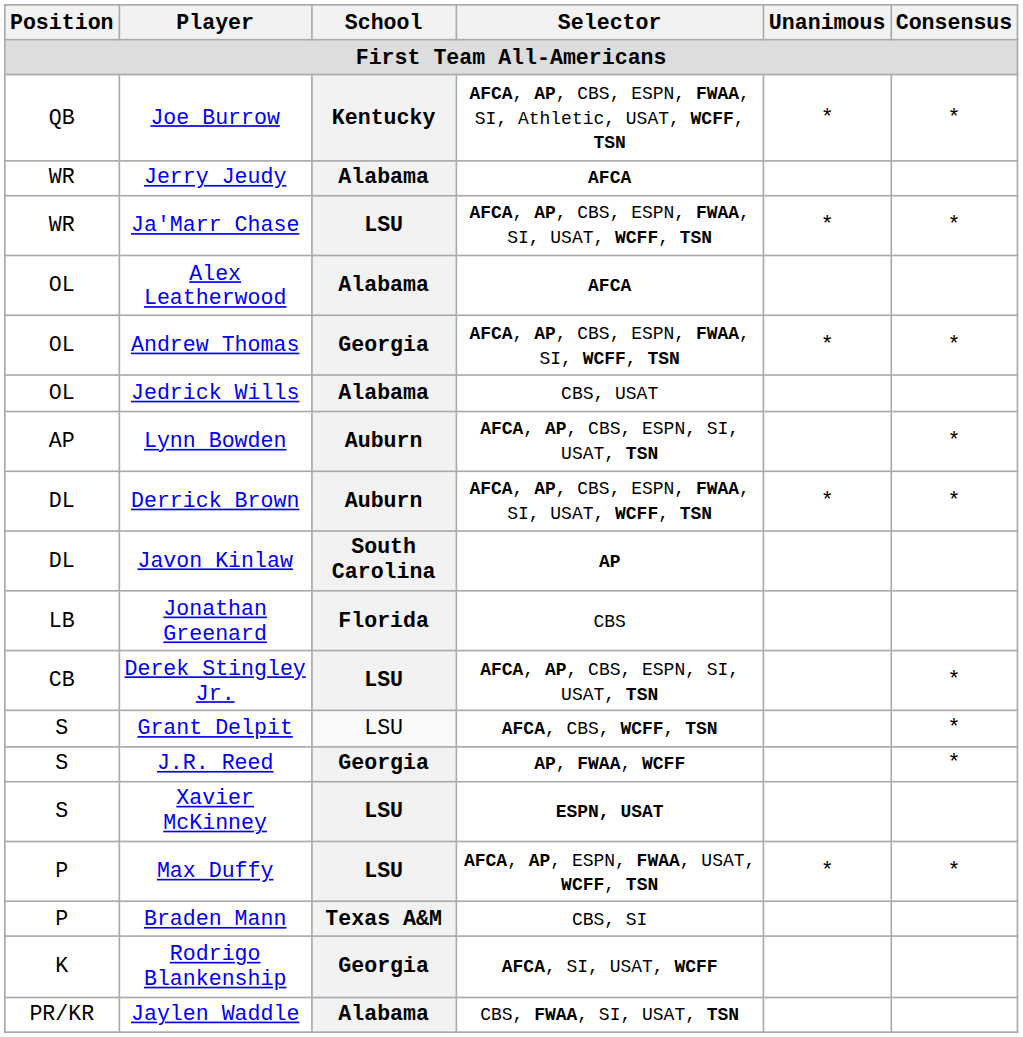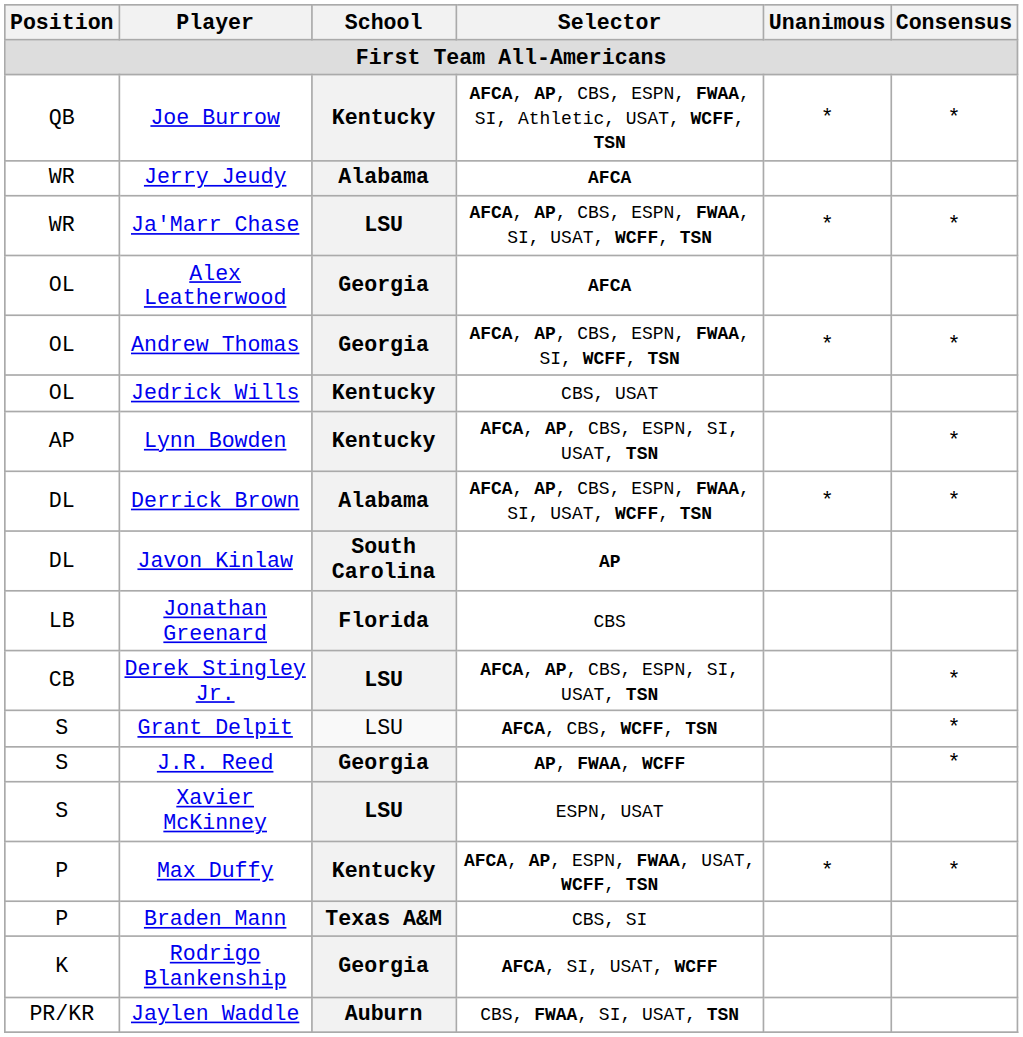Alex Leatherwood | School: Alabama -> Georgia
Jedrick Wills | School: Alabama -> Kentucky
Lynn Bowden | School: Auburn -> Kentucky
Derrick Brown | School: Auburn -> Alabama
Xavier McKinney | Selector: bold -> normal
Max Duffy | School: LSU -> Kentucky
Jaylen Waddle | School: Alabama -> Auburn
